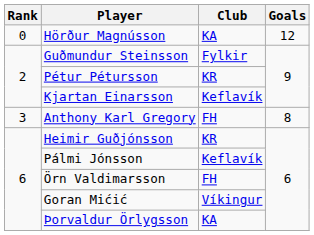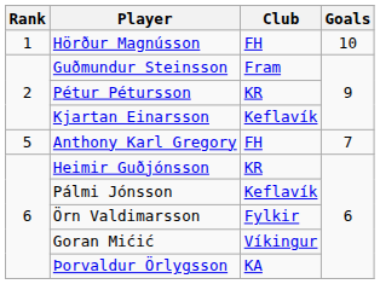Hörður Magnússon | Rank: 0 -> 1
Hörður Magnússon | Club: KA -> FH
Hörður Magnússon | Goals: 12 -> 10
Guðmundur Steinsson | Club: Fylkir -> Fram
Anthony Karl Gregory | Rank: 3 -> 5
Anthony Karl Gregory | Goals: 8 -> 7
Örn Valdimarsson | Club: FH -> Fylkir
